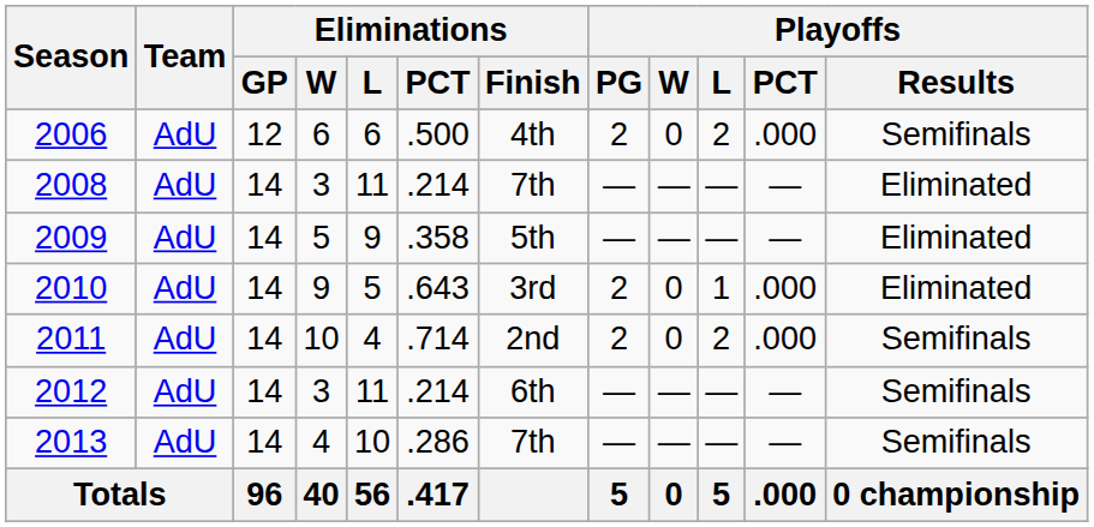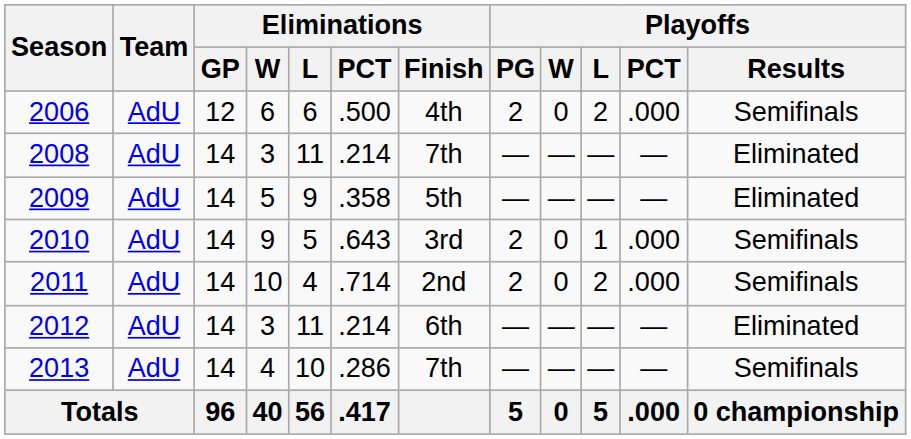2010 | Playoffs / Results: Eliminated -> Semifinals
2012 | Playoffs / Results: Semifinals -> Eliminated
